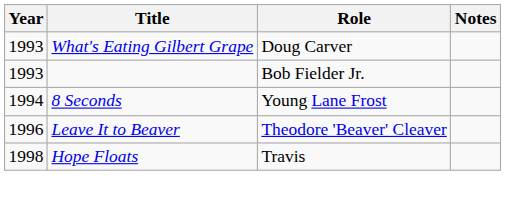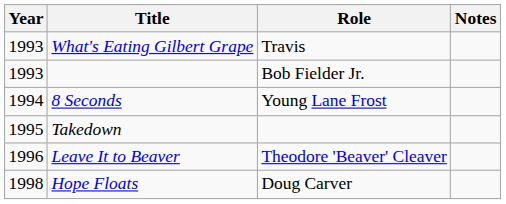What's Eating Gilbert Grape | Role: Doug Carver -> Travis
+ row: 1995 | Takedown
Hope Floats | Role: Travis -> Doug Carver
